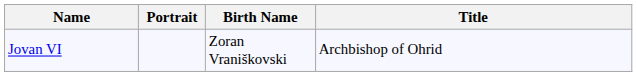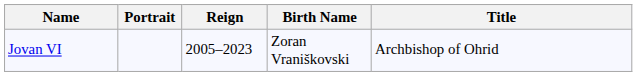+ column: Reign | 2005–2023
